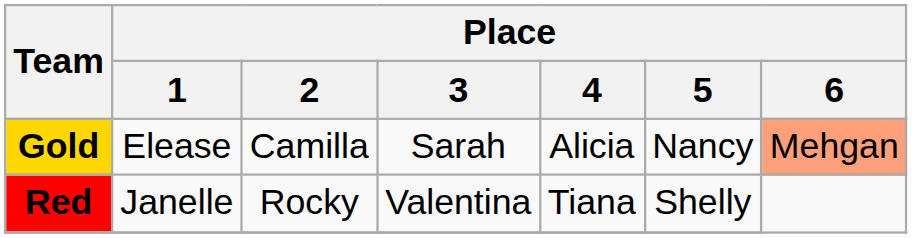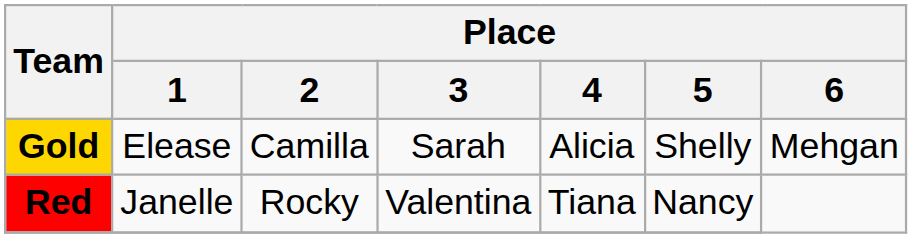Gold | Place / 5: Nancy -> Shelly
Gold | Place / 6: lightsalmon background -> no background
Red | Place / 5: Shelly -> Nancy
